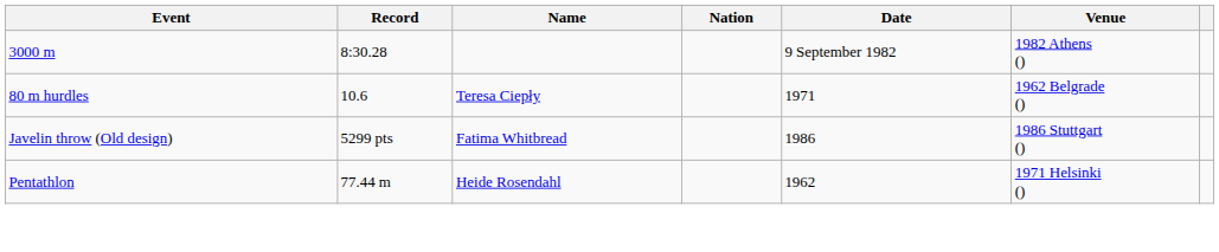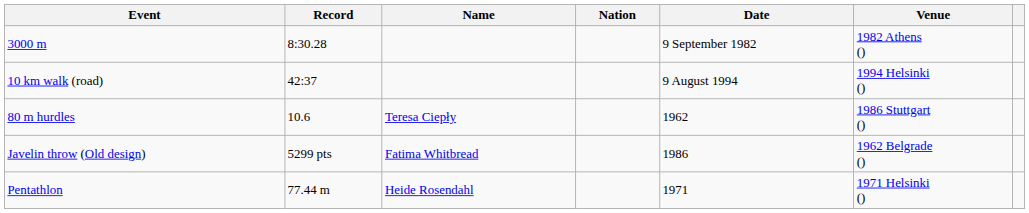+ row: 10 km walk (road) | 42:37 | 9 August 1994 | 1994 Helsinki ()
80 m hurdles | Date: 1971 -> 1962
80 m hurdles | Venue: 1962 Belgrade () -> 1986 Stuttgart ()
Javelin throw (Old design) | Venue: 1986 Stuttgart () -> 1962 Belgrade ()
Pentathlon | Date: 1962 -> 1971
